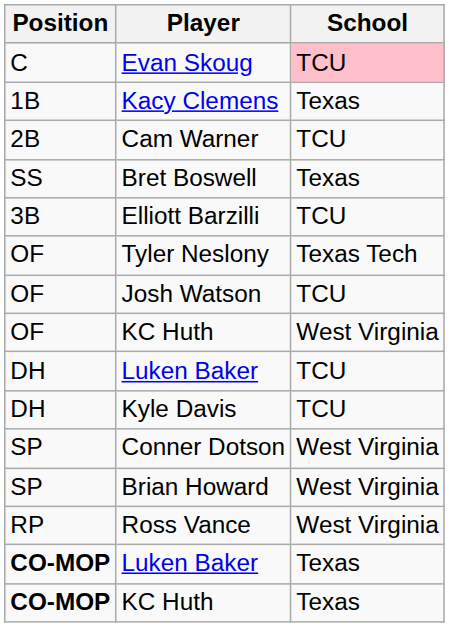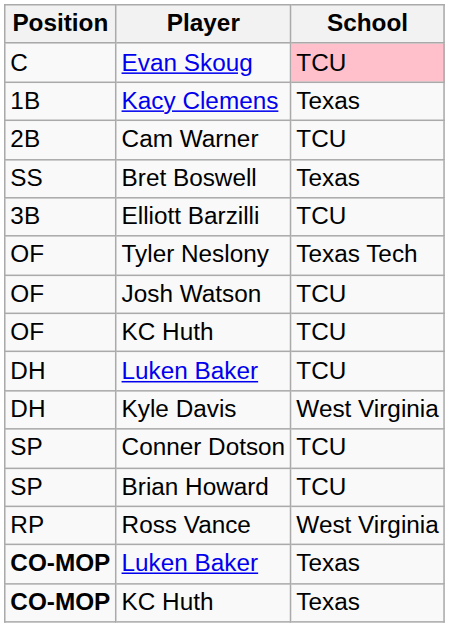OF / KC Huth | School: West Virginia -> TCU
Kyle Davis | School: TCU -> West Virginia
Conner Dotson | School: West Virginia -> TCU
Brian Howard | School: West Virginia -> TCU
